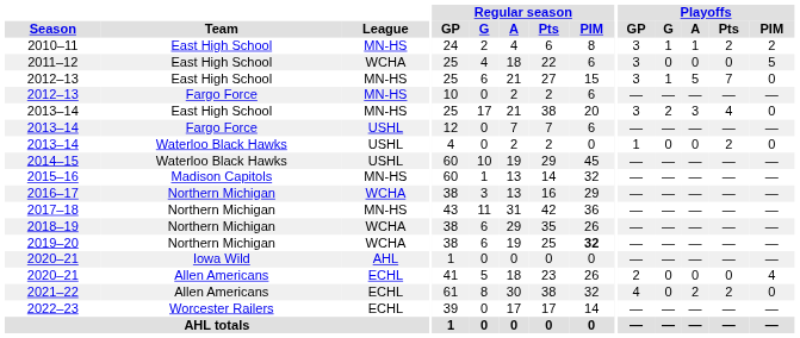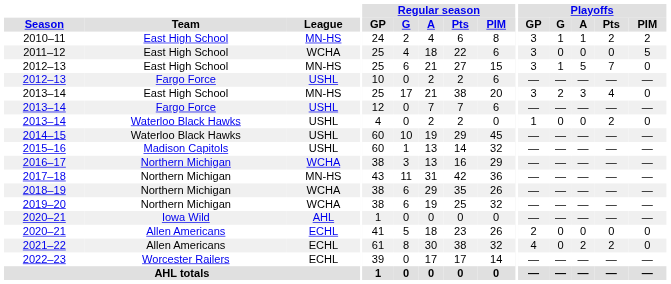2012–13 / Fargo Force | League: MN-HS -> USHL
2015–16 | League: MN-HS -> USHL
2019–20 | Regular season / PIM: bold -> normal
2020–21 / Allen Americans | Playoffs / PIM: 4 -> 0
